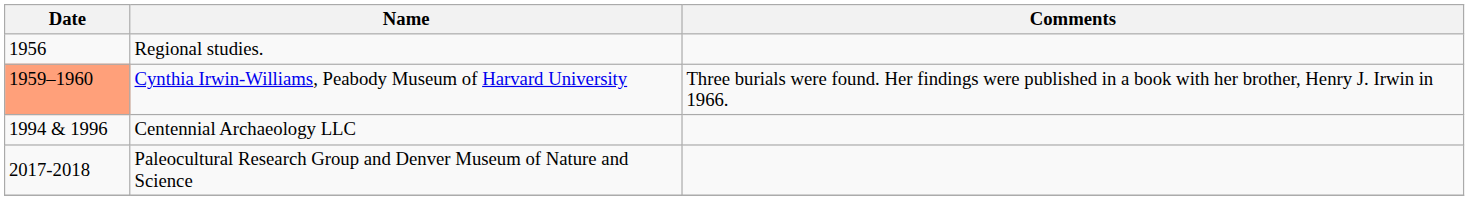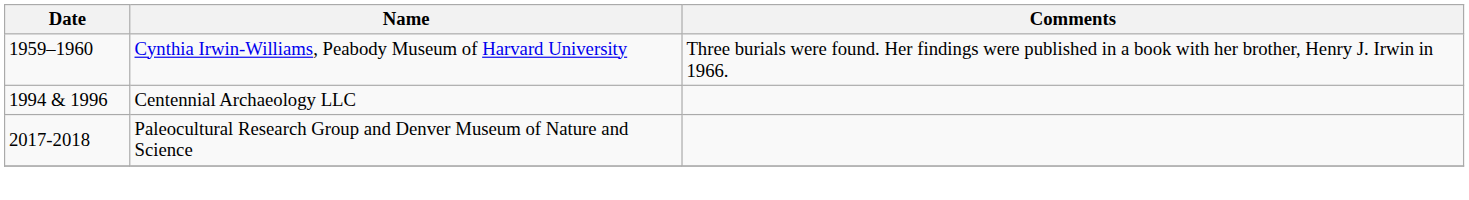- row: 1956 | Regional studies.
Cynthia Irwin-Williams, Peabody Museum of Harvard University | Date: lightsalmon background -> no background
